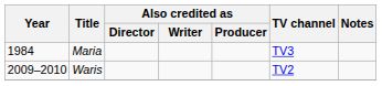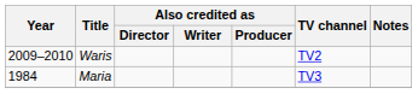rows swapped: Maria <-> Waris
